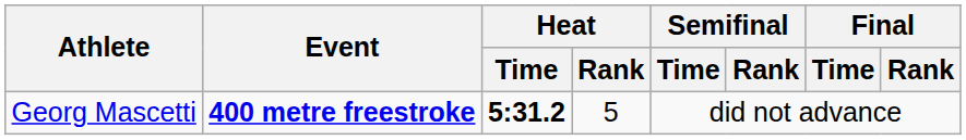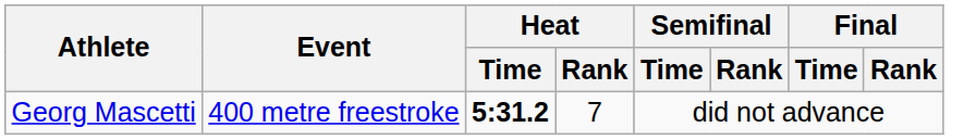Georg Mascetti | Event: bold -> normal
Georg Mascetti | Heat / Rank: 5 -> 7
